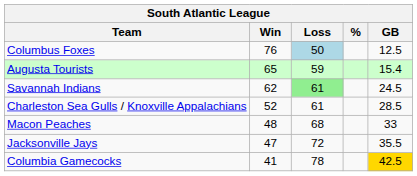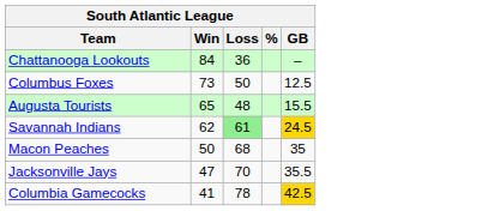+ row: Chattanooga Lookouts | 84 | 36 | –
Columbus Foxes | Win: 76 -> 73
Columbus Foxes | Loss: lightblue background -> no background
Augusta Tourists | Loss: 59 -> 48
Augusta Tourists | GB: 15.4 -> 15.5
Savannah Indians | GB: no background -> gold background
- row: Charleston Sea Gulls / Knoxville Appalachians | 52 | 61 | 28.5
Macon Peaches | Win: 48 -> 50
Macon Peaches | GB: 33 -> 35
Jacksonville Jays | Loss: 72 -> 70
